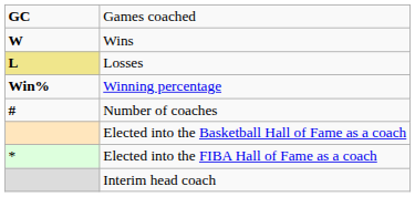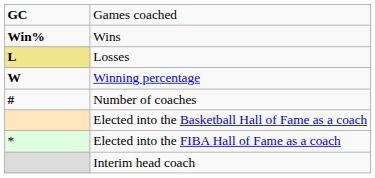Wins | column 1: W -> Win%
Winning percentage | column 1: Win% -> W
